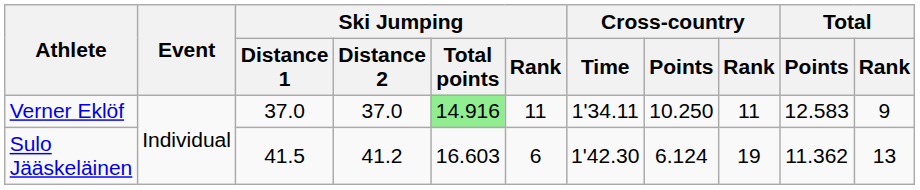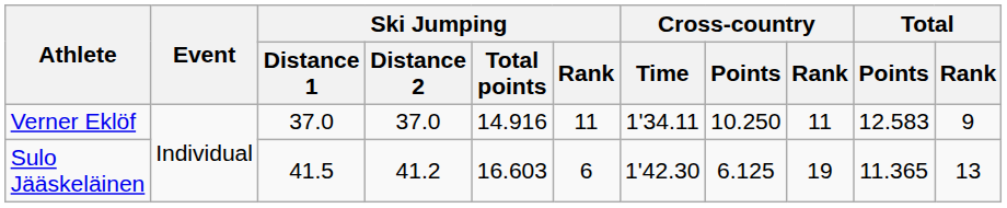Verner Eklöf | Ski Jumping / Total points: lightgreen background -> no background
Sulo Jääskeläinen | Cross-country / Points: 6.124 -> 6.125
Sulo Jääskeläinen | Total / Points: 11.362 -> 11.365
